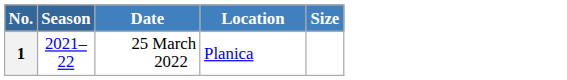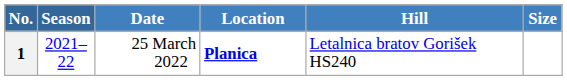+ column: Hill | Letalnica bratov Gorišek HS240
1 | Location: normal -> bold
